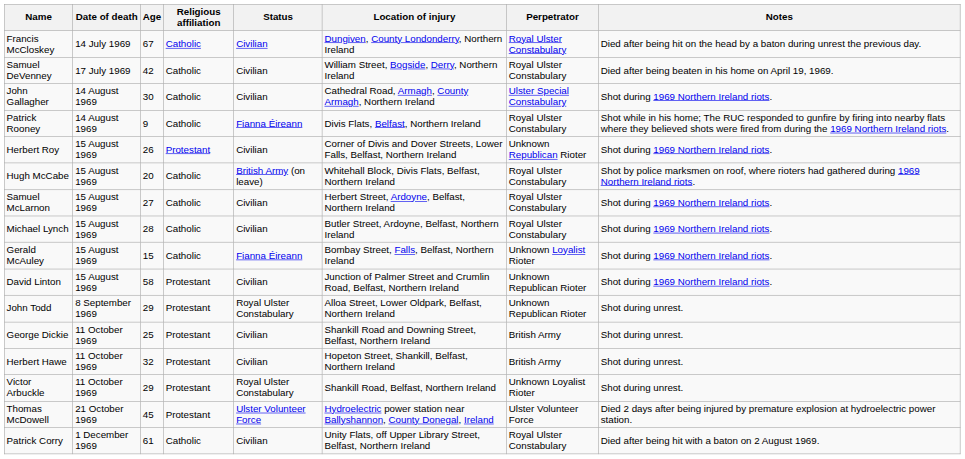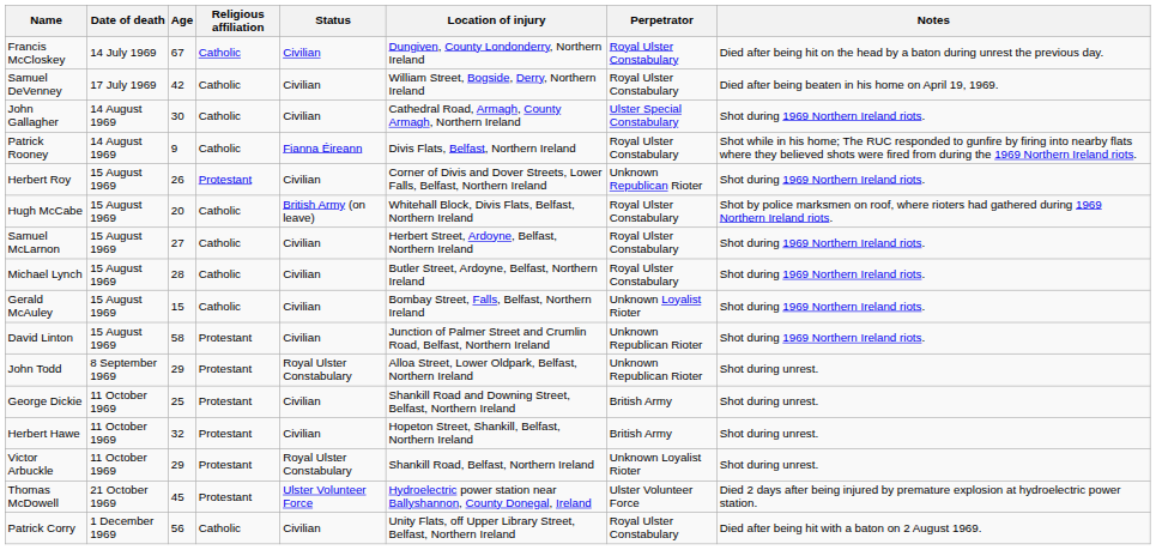Gerald McAuley | Status: Fianna Éireann -> Civilian
Patrick Corry | Age: 61 -> 56
